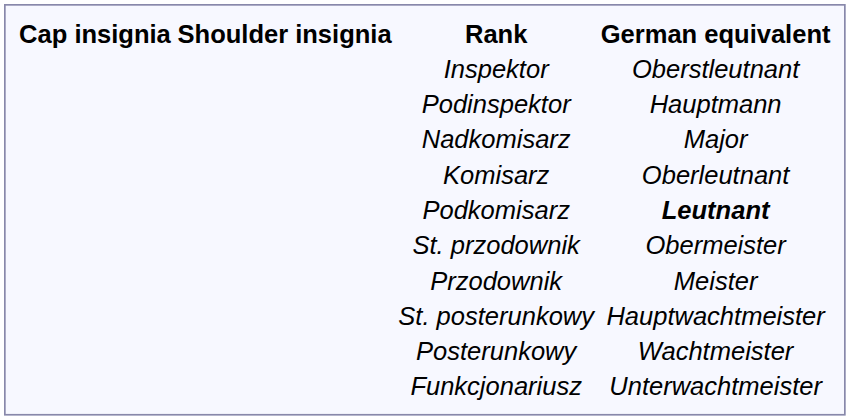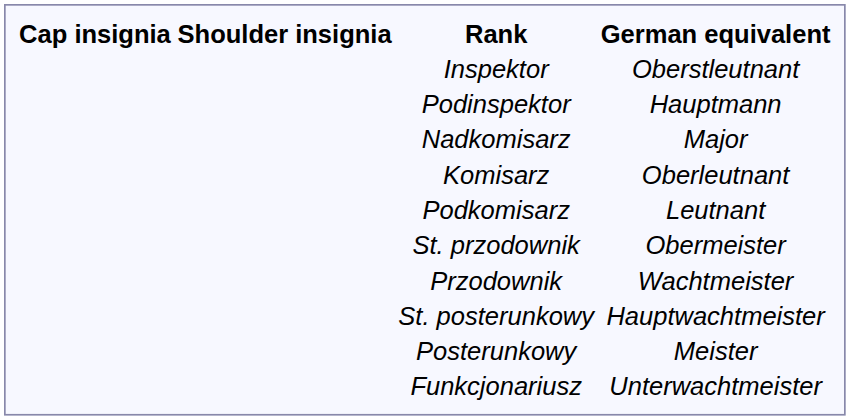Podkomisarz | German equivalent: bold -> normal
Przodownik | German equivalent: Meister -> Wachtmeister
Posterunkowy | German equivalent: Wachtmeister -> Meister
